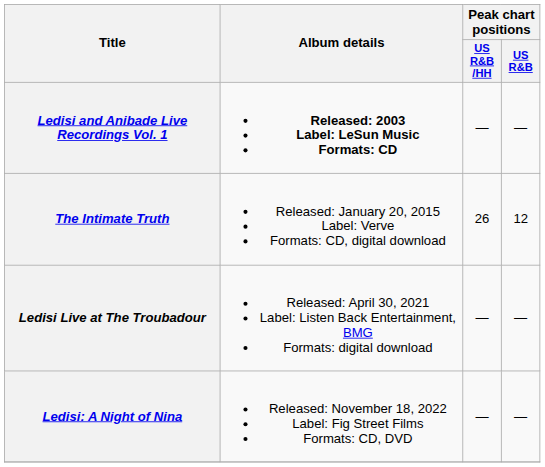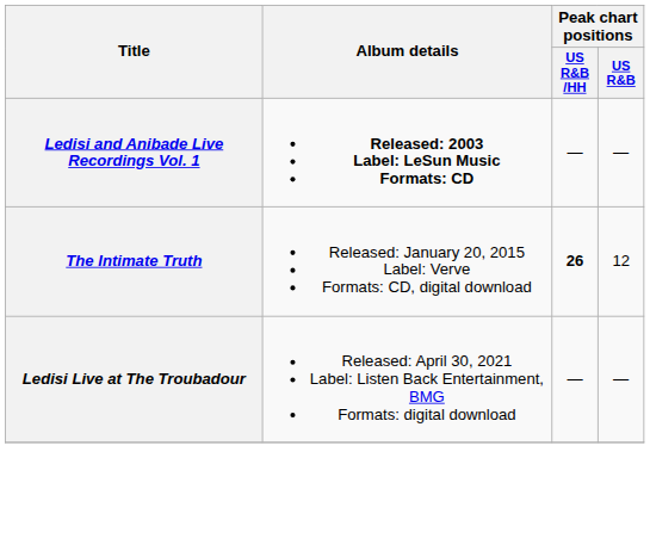The Intimate Truth | Peak chart positions / US R&B /HH: normal -> bold
- row: Ledisi: A Night of Nina | Released: November 18, 2022 Label: Fig Street Films Formats: CD, DVD | — | —
